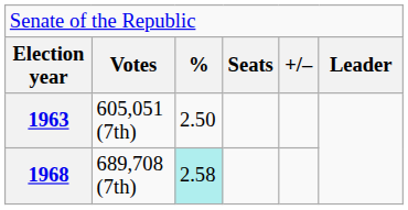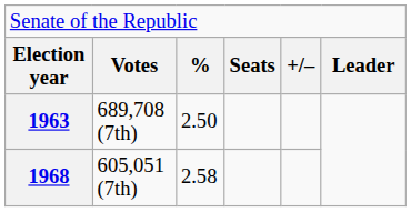1963 | column 2: 605,051 (7th) -> 689,708 (7th)
1968 | column 2: 689,708 (7th) -> 605,051 (7th)
1968 | column 3: paleturquoise background -> no background
